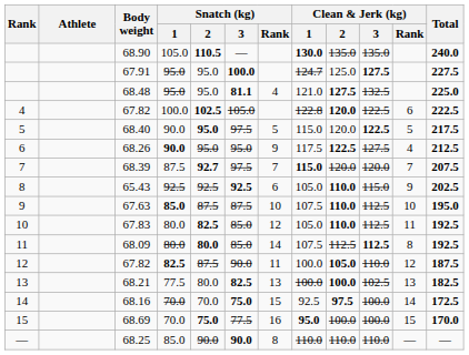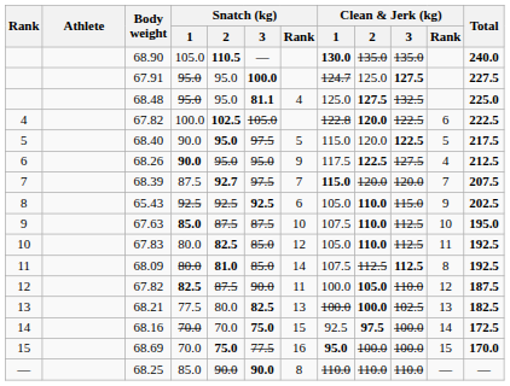68.48 | Clean & Jerk (kg) / 1: 121.0 -> 125.0
68.09 | Snatch (kg) / 2: 80.0 -> 81.0
